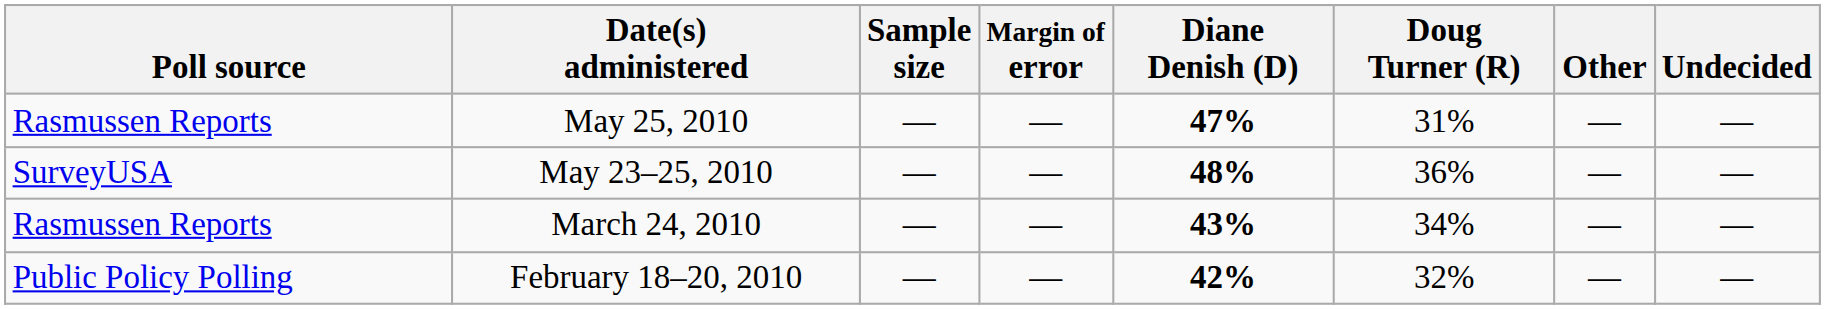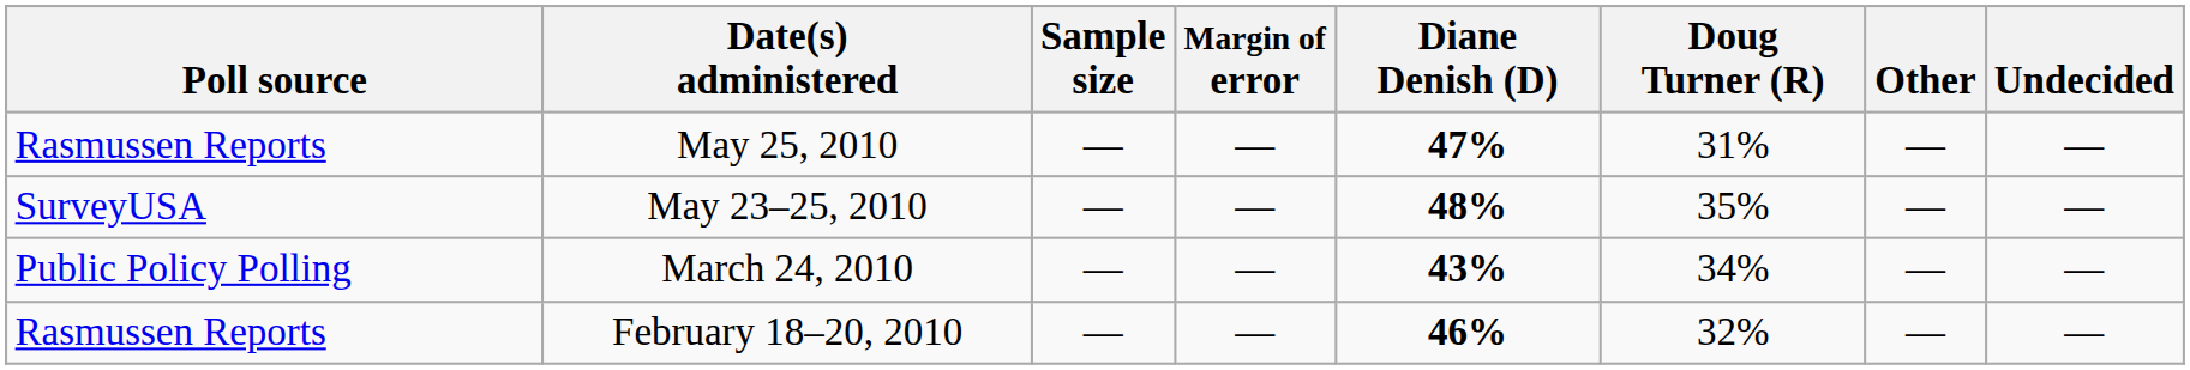May 23–25, 2010 | Doug Turner (R): 36% -> 35%
March 24, 2010 | Poll source: Rasmussen Reports -> Public Policy Polling
February 18–20, 2010 | Poll source: Public Policy Polling -> Rasmussen Reports
February 18–20, 2010 | Diane Denish (D): 42% -> 46%
